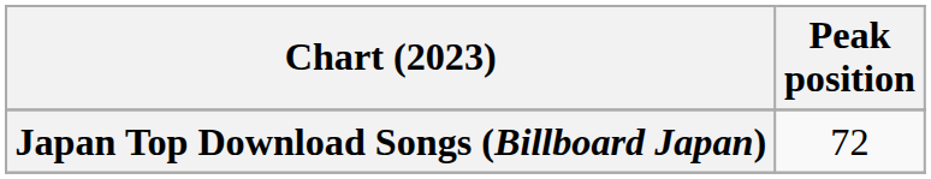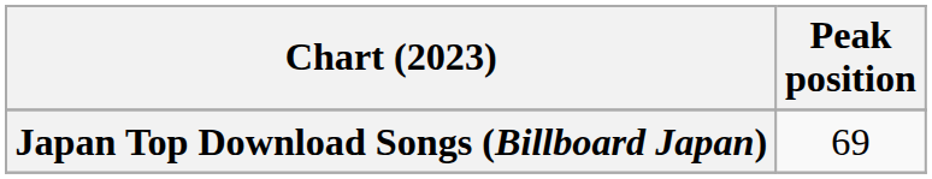Japan Top Download Songs (Billboard Japan) | Peak position: 72 -> 69
